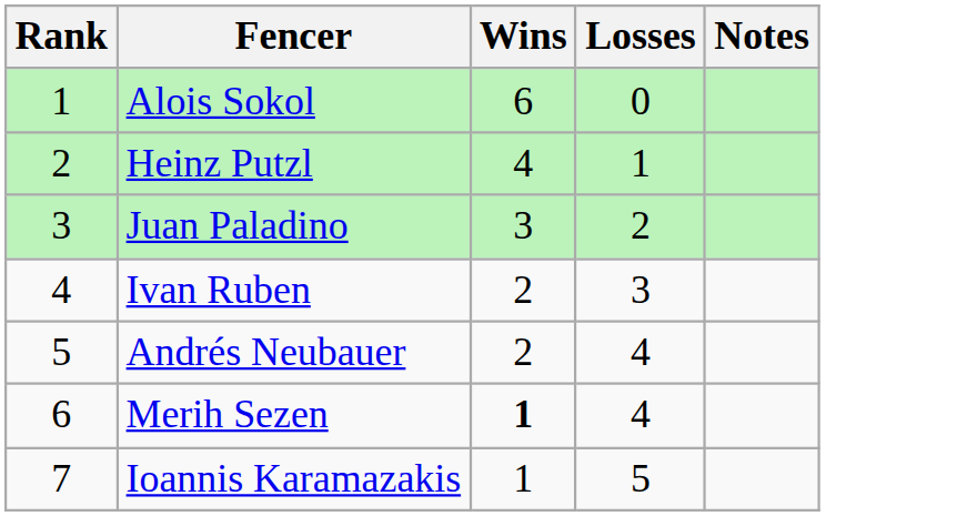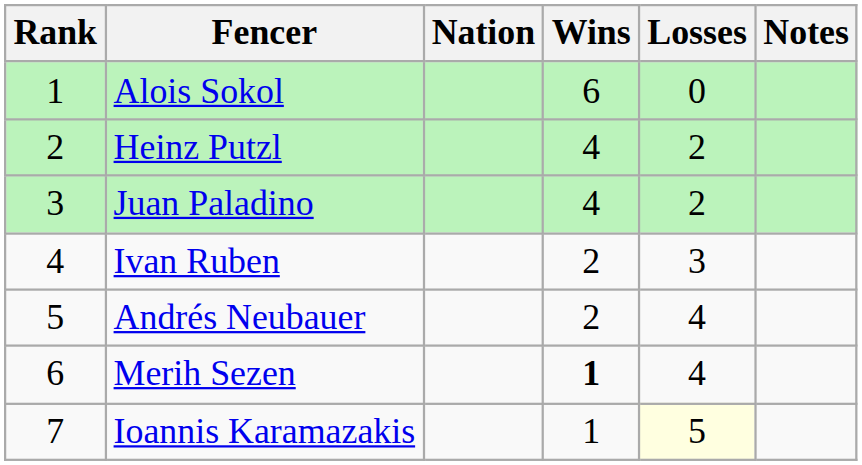+ column: Nation
Heinz Putzl | Losses: 1 -> 2
Juan Paladino | Wins: 3 -> 4
Ioannis Karamazakis | Losses: no background -> lightyellow background
